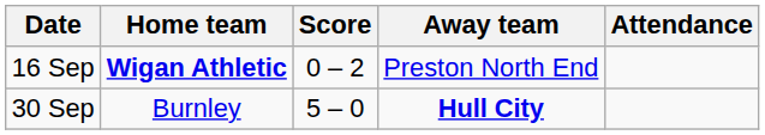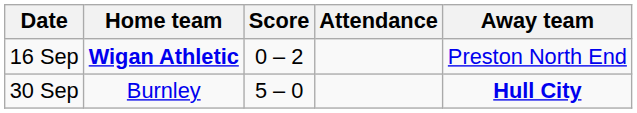columns swapped: Away team <-> Attendance
